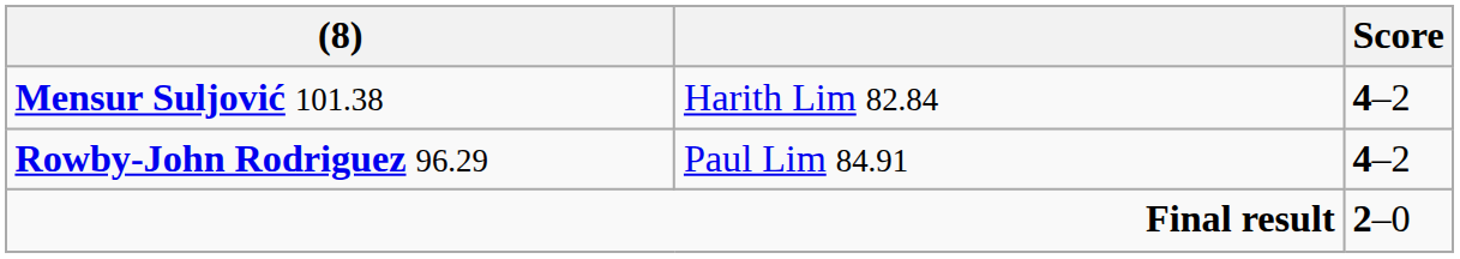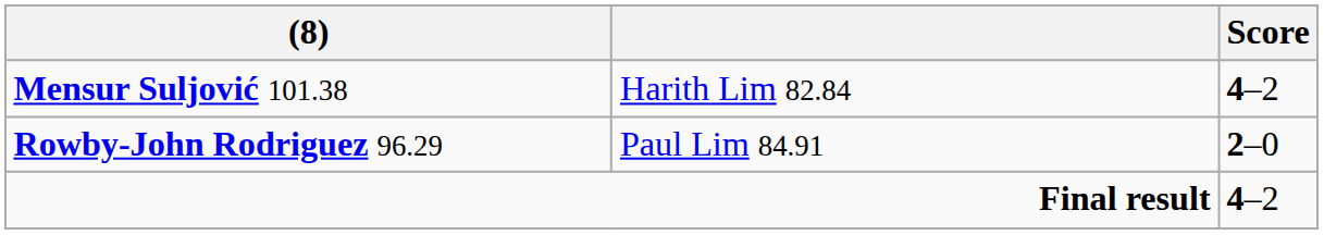Rowby-John Rodriguez 96.29 | Score: 4–2 -> 2–0
Final result | Score: 2–0 -> 4–2
